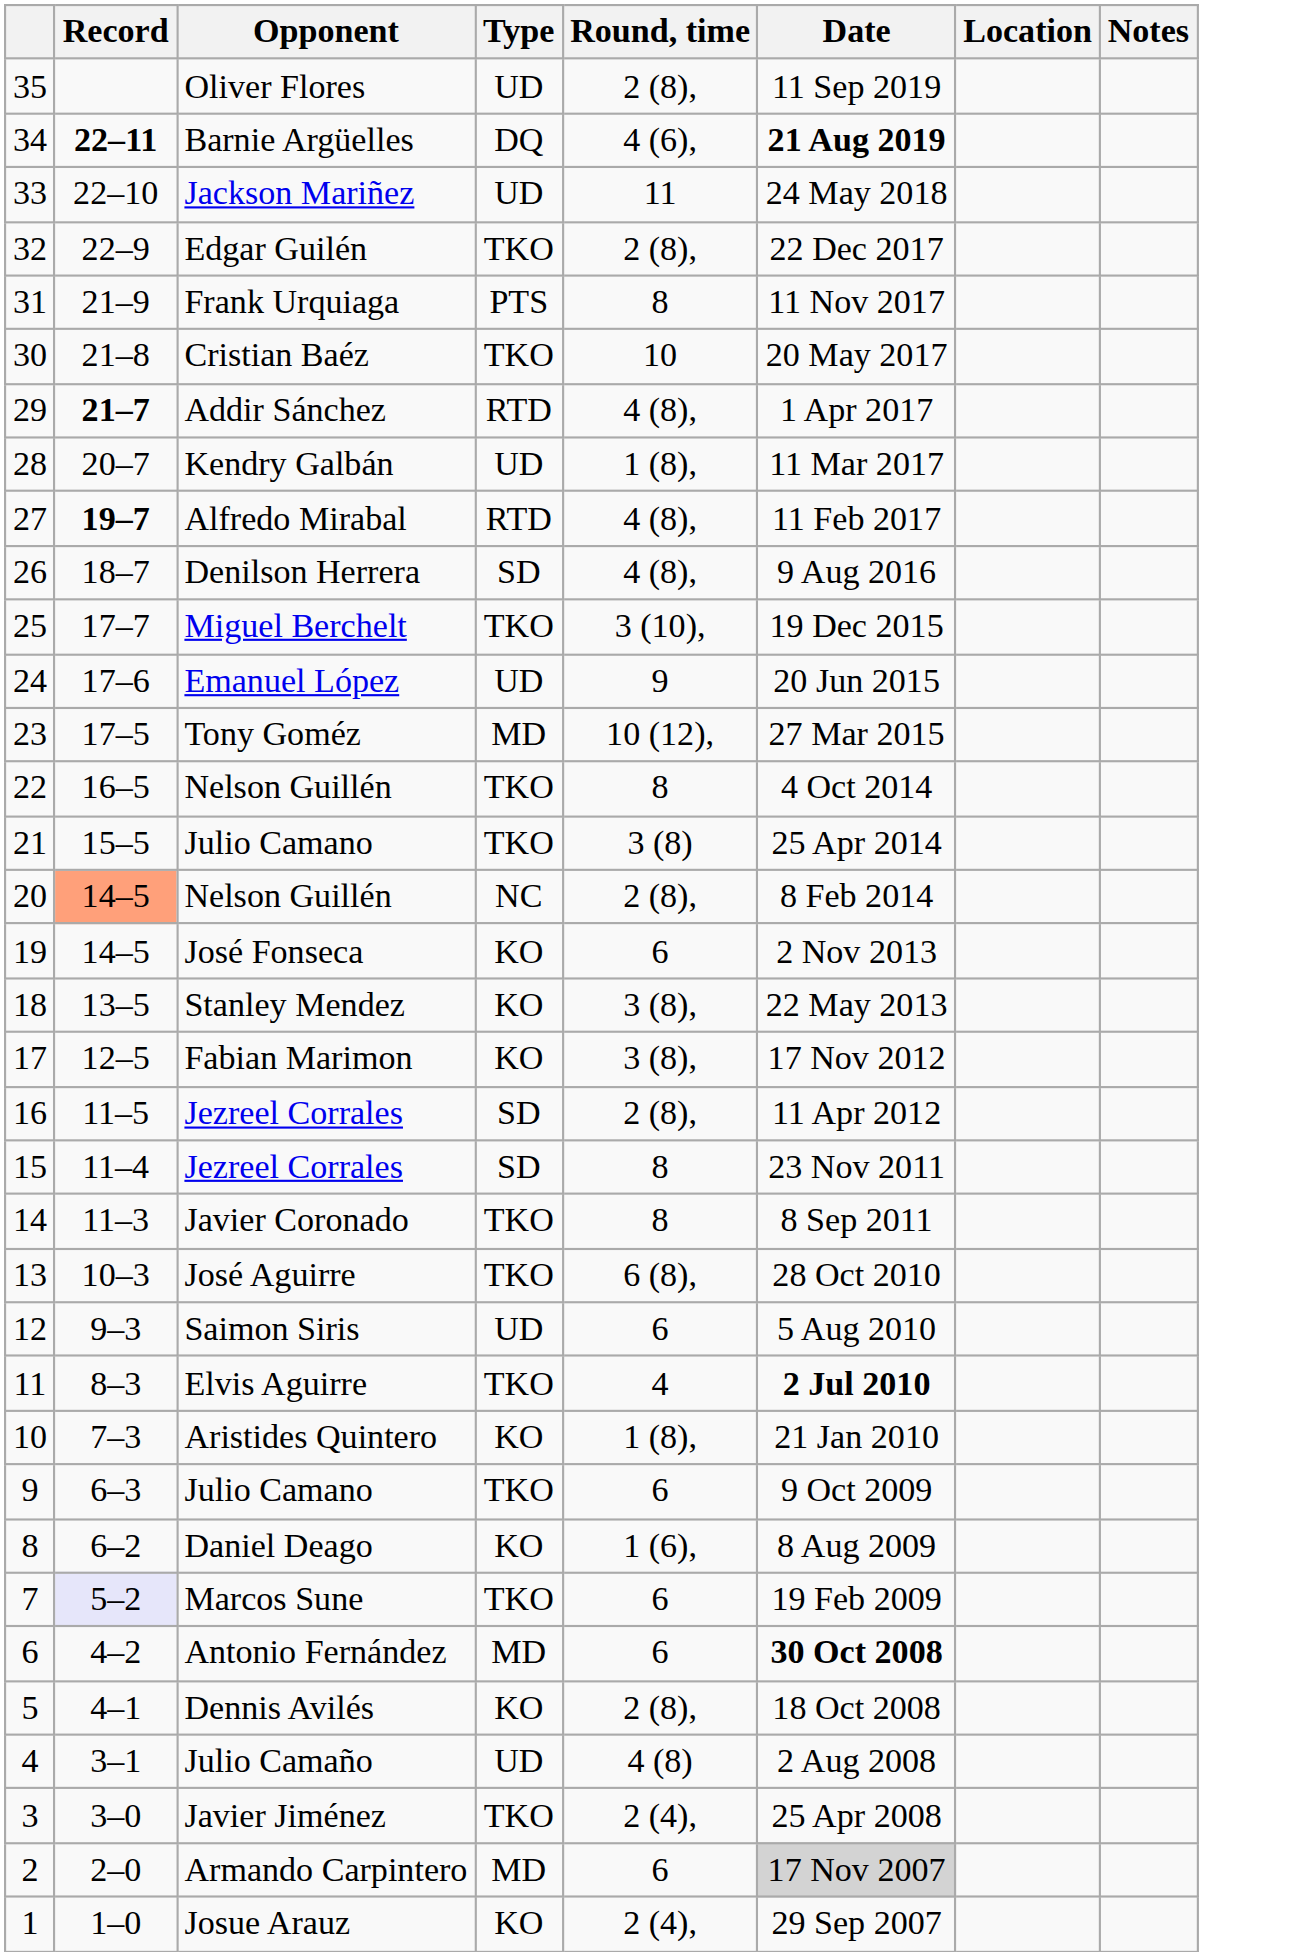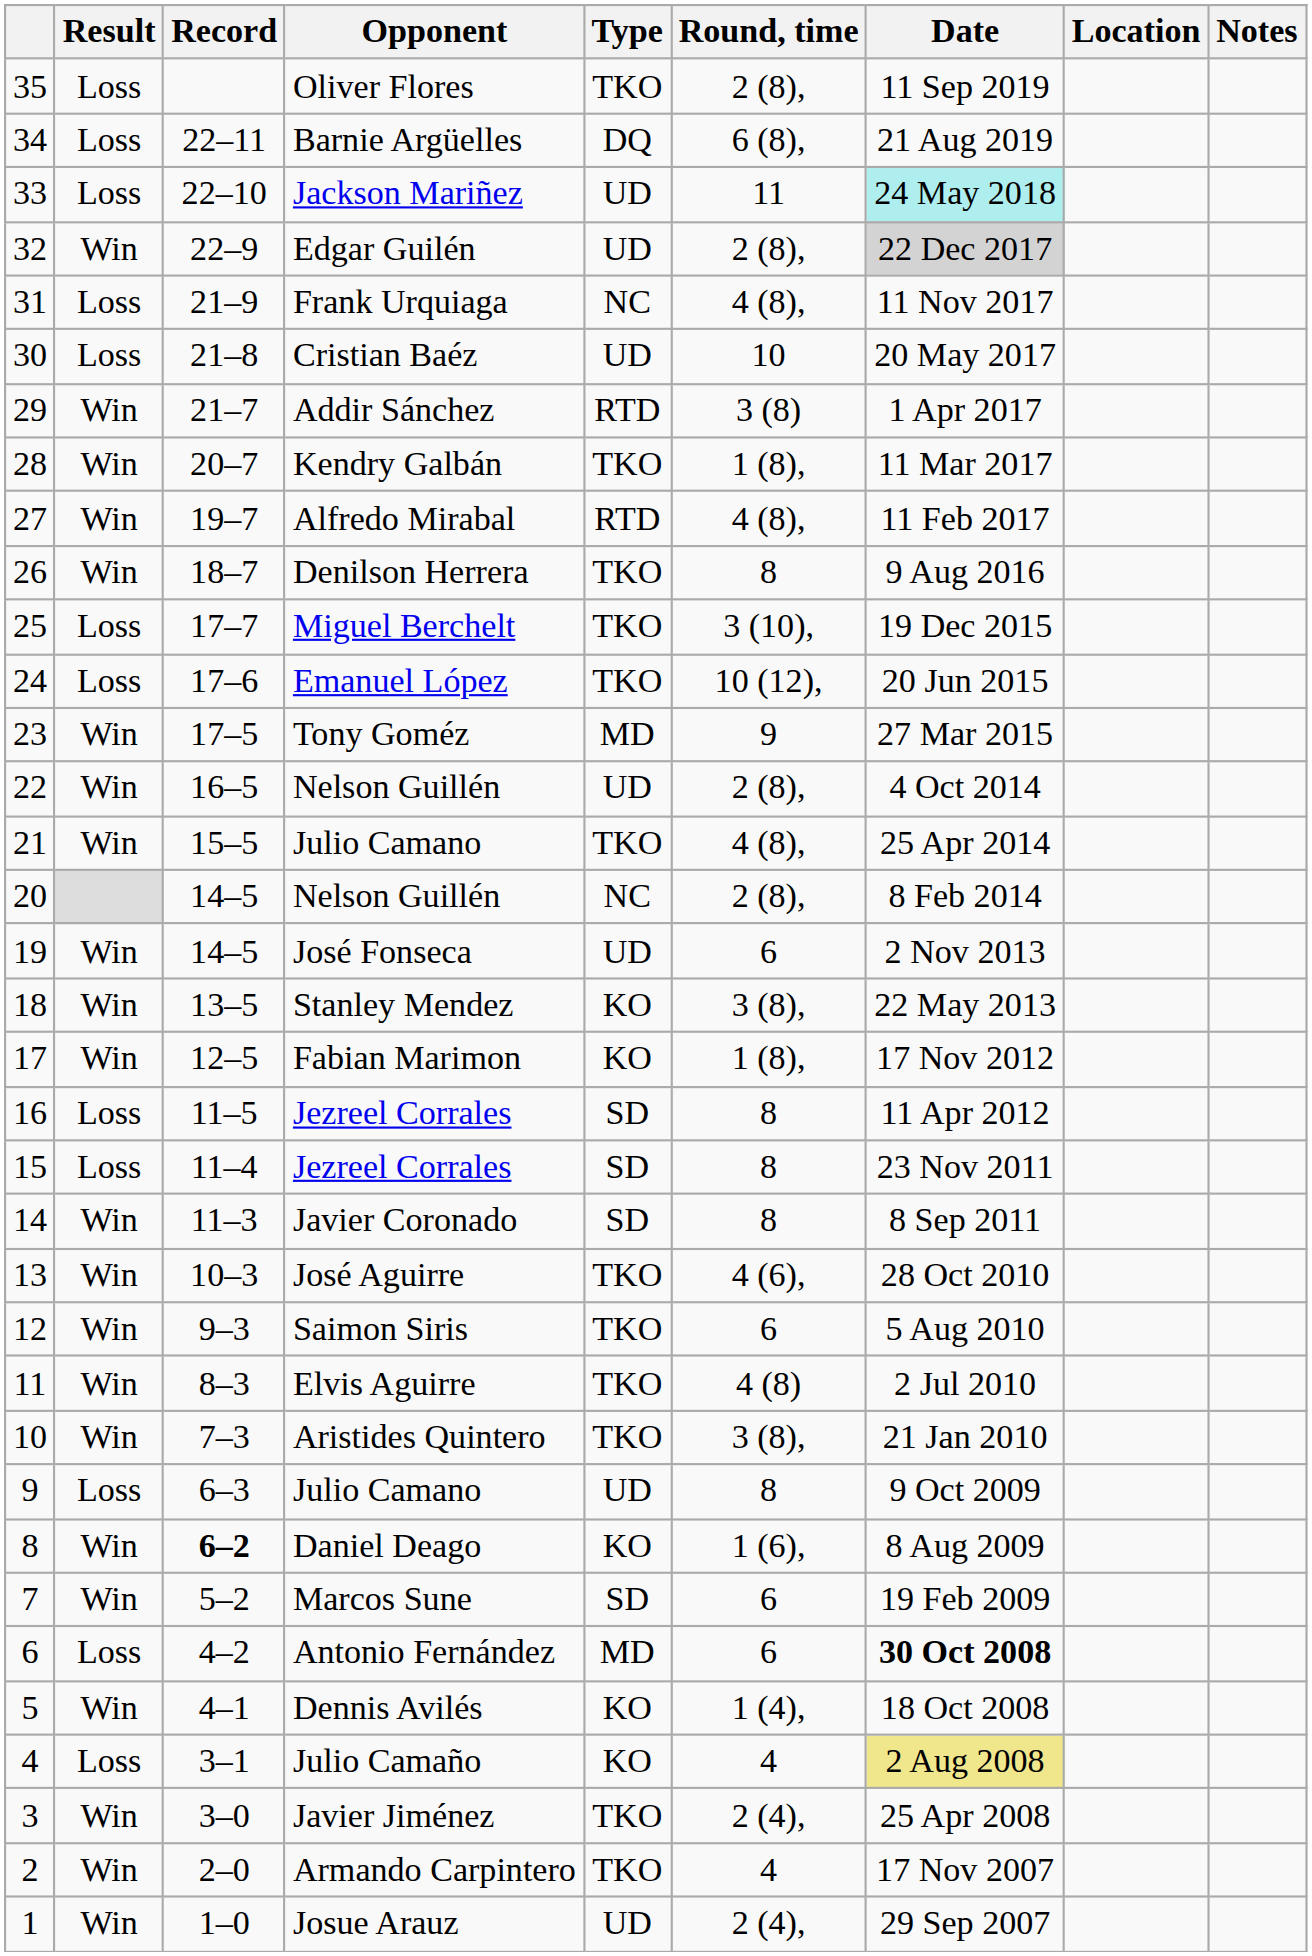+ column: Result | Loss | Loss | Loss | Win | Loss | Loss | Win | Win | Win | Win | Loss | Loss | Win | Win | Win | Win | Win | Win | Loss | Loss | Win | Win | Win | Win | Win | Loss | Win | Win | Loss | Win | Loss | Win | Win | Win
Oliver Flores | Type: UD -> TKO
Barnie Argüelles | Record: bold -> normal
Barnie Argüelles | Round, time: 4 (6), -> 6 (8),
Barnie Argüelles | Date: bold -> normal
Jackson Mariñez | Date: no background -> paleturquoise background
Edgar Guilén | Type: TKO -> UD
Edgar Guilén | Date: no background -> lightgrey background
Frank Urquiaga | Type: PTS -> NC
Frank Urquiaga | Round, time: 8 -> 4 (8),
Cristian Baéz | Type: TKO -> UD
Addir Sánchez | Record: bold -> normal
Addir Sánchez | Round, time: 4 (8), -> 3 (8)
Kendry Galbán | Type: UD -> TKO
Alfredo Mirabal | Record: bold -> normal
Denilson Herrera | Type: SD -> TKO
Denilson Herrera | Round, time: 4 (8), -> 8
Emanuel López | Type: UD -> TKO
Emanuel López | Round, time: 9 -> 10 (12),
Tony Goméz | Round, time: 10 (12), -> 9
22 / Nelson Guillén | Type: TKO -> UD
22 / Nelson Guillén | Round, time: 8 -> 2 (8),
21 / Julio Camano | Round, time: 3 (8) -> 4 (8),
20 / Nelson Guillén | Record: lightsalmon background -> no background
José Fonseca | Type: KO -> UD
Fabian Marimon | Round, time: 3 (8), -> 1 (8),
16 / Jezreel Corrales | Round, time: 2 (8), -> 8
Javier Coronado | Type: TKO -> SD
José Aguirre | Round, time: 6 (8), -> 4 (6),
Saimon Siris | Type: UD -> TKO
Elvis Aguirre | Round, time: 4 -> 4 (8)
Elvis Aguirre | Date: bold -> normal
Aristides Quintero | Type: KO -> TKO
Aristides Quintero | Round, time: 1 (8), -> 3 (8),
9 / Julio Camano | Type: TKO -> UD
9 / Julio Camano | Round, time: 6 -> 8
Daniel Deago | Record: normal -> bold
Marcos Sune | Record: lavender background -> no background
Marcos Sune | Type: TKO -> SD
Dennis Avilés | Round, time: 2 (8), -> 1 (4),
Julio Camaño | Type: UD -> KO
Julio Camaño | Round, time: 4 (8) -> 4
Julio Camaño | Date: no background -> khaki background
Armando Carpintero | Type: MD -> TKO
Armando Carpintero | Round, time: 6 -> 4
Armando Carpintero | Date: lightgrey background -> no background
Josue Arauz | Type: KO -> UD
